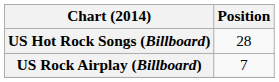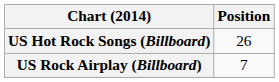US Hot Rock Songs (Billboard) | Position: 28 -> 26
